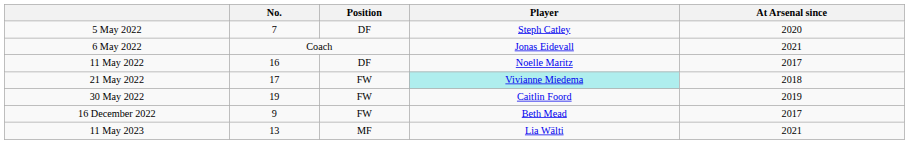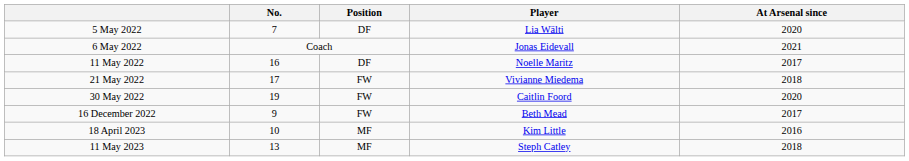5 May 2022 | Player: Steph Catley -> Lia Wälti
21 May 2022 | Player: paleturquoise background -> no background
30 May 2022 | At Arsenal since: 2019 -> 2020
+ row: 18 April 2023 | 10 | MF | Kim Little | 2016
11 May 2023 | Player: Lia Wälti -> Steph Catley
11 May 2023 | At Arsenal since: 2021 -> 2018
